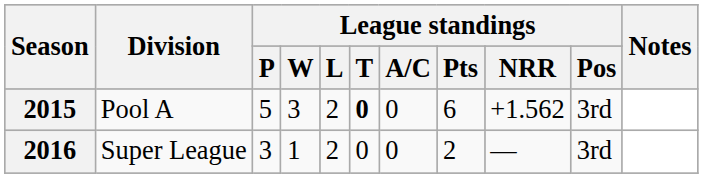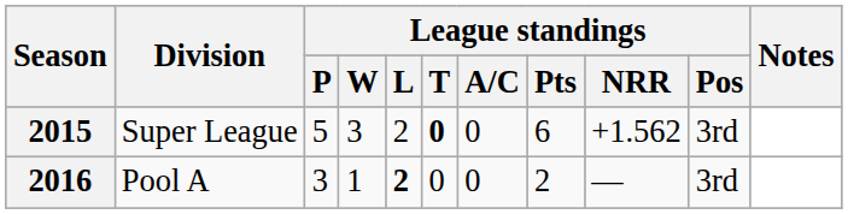2015 | Division: Pool A -> Super League
2016 | Division: Super League -> Pool A
2016 | League standings / L: normal -> bold
